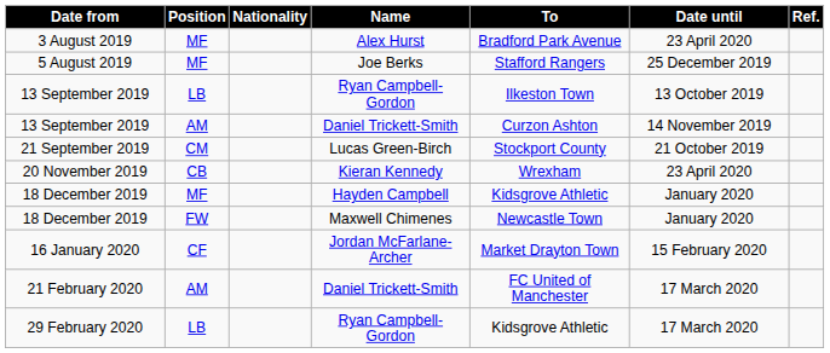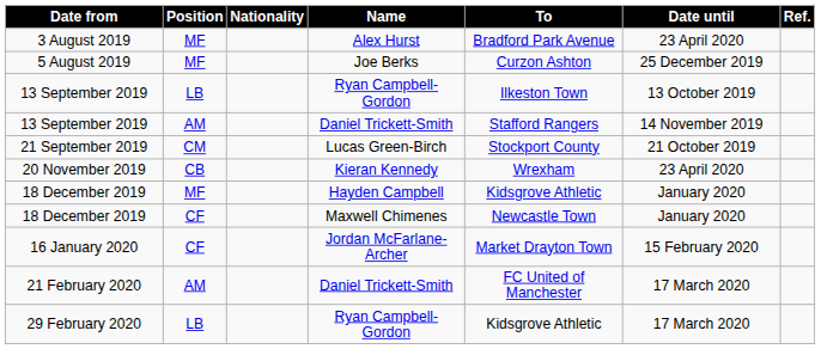5 August 2019 | To: Stafford Rangers -> Curzon Ashton
13 September 2019 / Daniel Trickett-Smith | To: Curzon Ashton -> Stafford Rangers
18 December 2019 / Maxwell Chimenes | Position: FW -> CF
